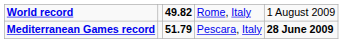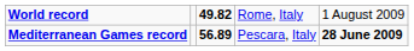Mediterranean Games record | column 3: 51.79 -> 56.89
